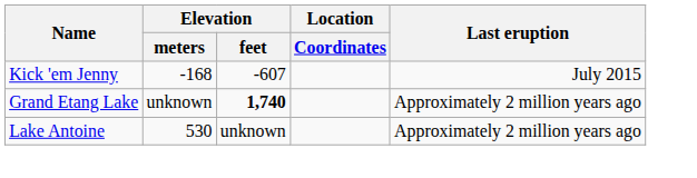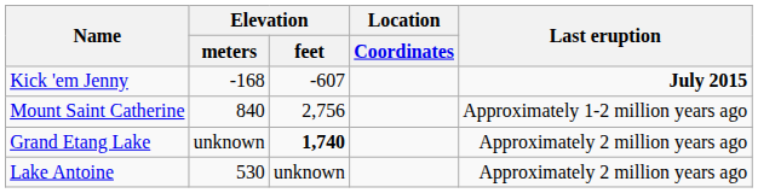Kick 'em Jenny | Last eruption: normal -> bold
+ row: Mount Saint Catherine | 840 | 2,756 | Approximately 1-2 million years ago
